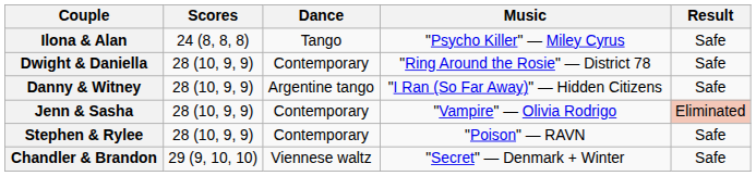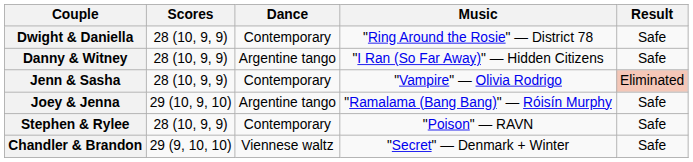- row: Ilona & Alan | 24 (8, 8, 8) | Tango | "Psycho Killer" — Miley Cyrus | Safe
+ row: Joey & Jenna | 29 (10, 9, 10) | Argentine tango | "Ramalama (Bang Bang)" — Róisín Murphy | Safe
